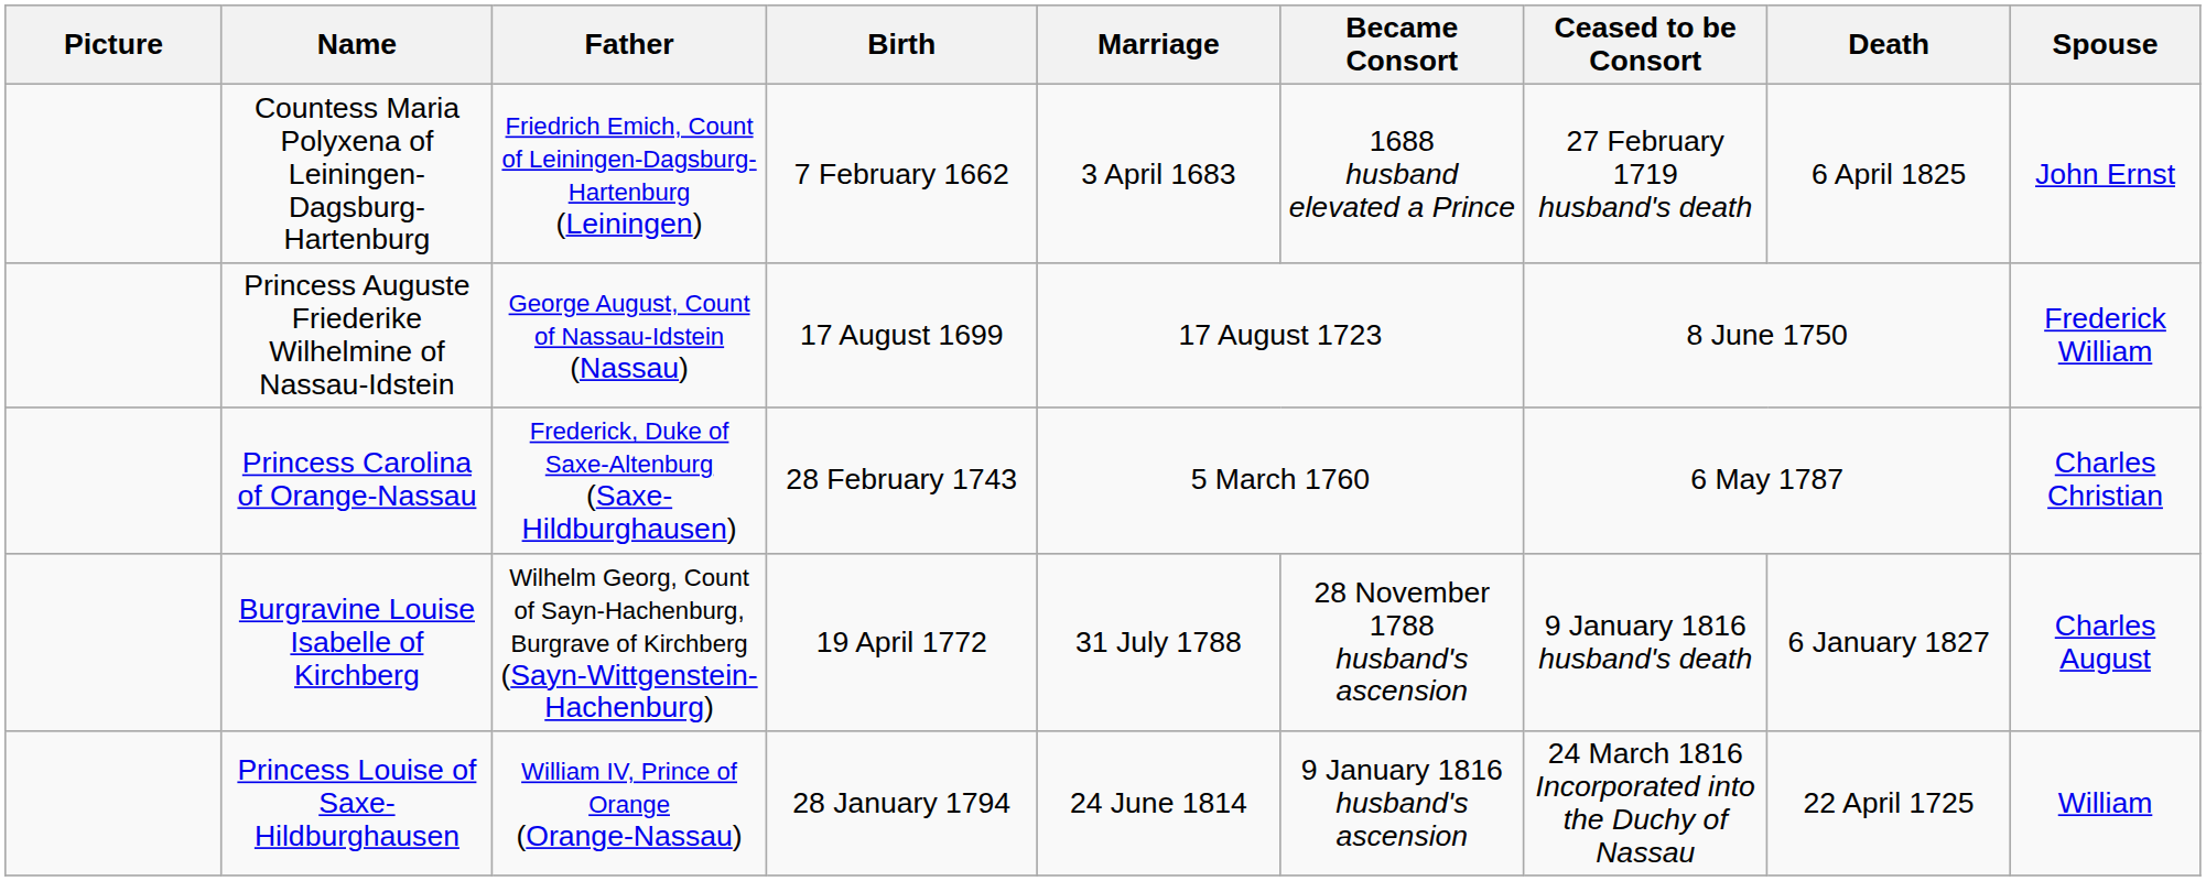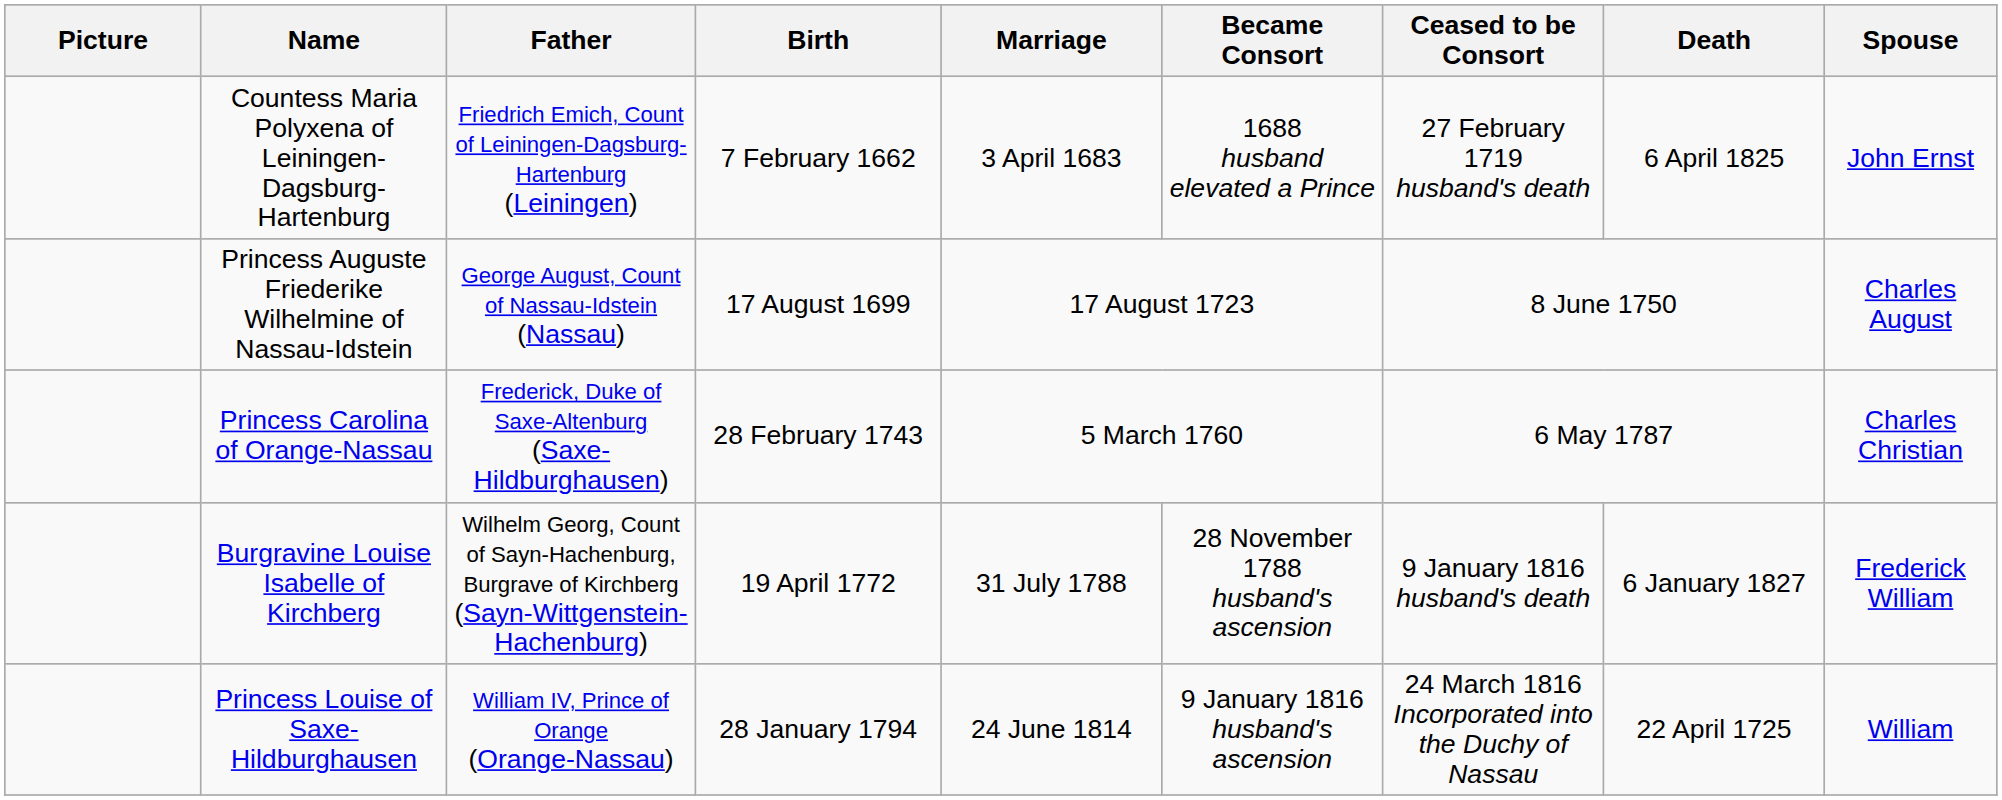Princess Auguste Friederike Wilhelmine of Nassau-Idstein | Spouse: Frederick William -> Charles August
Burgravine Louise Isabelle of Kirchberg | Spouse: Charles August -> Frederick William
